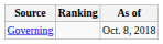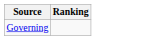- column: As of | Oct. 8, 2018
